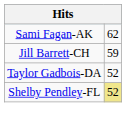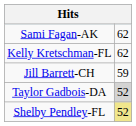+ row: Kelly Kretschman-FL | 62
Taylor Gadbois-DA | column 2: no background -> lightgrey background
